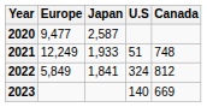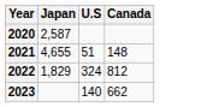- column: Europe | 9,477 | 12,249 | 5,849
2021 | Japan: 1,933 -> 4,655
2021 | Canada: 748 -> 148
2022 | Japan: 1,841 -> 1,829
2023 | Canada: 669 -> 662
